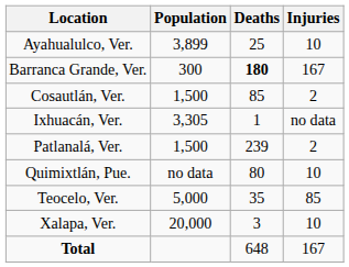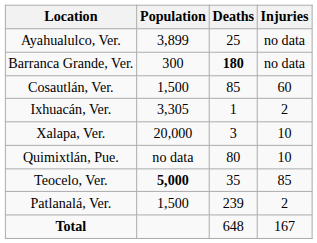Ayahualulco, Ver. | Injuries: 10 -> no data
Barranca Grande, Ver. | Injuries: 167 -> no data
Cosautlán, Ver. | Injuries: 2 -> 60
Ixhuacán, Ver. | Injuries: no data -> 2
rows swapped: Patlanalá, Ver. <-> Xalapa, Ver.
Teocelo, Ver. | Population: normal -> bold
